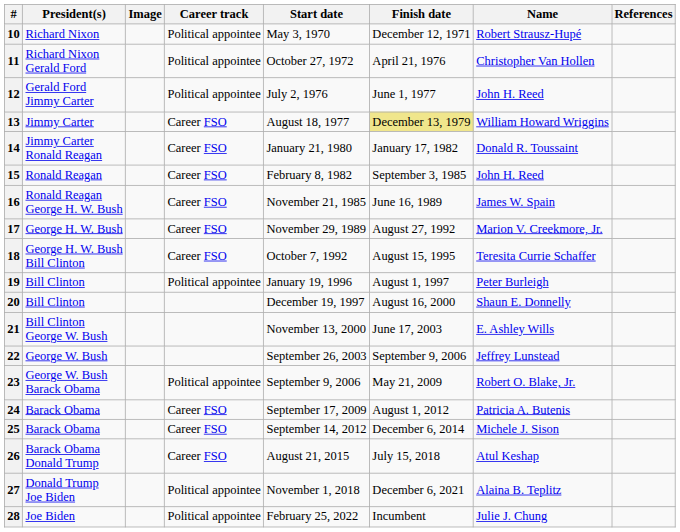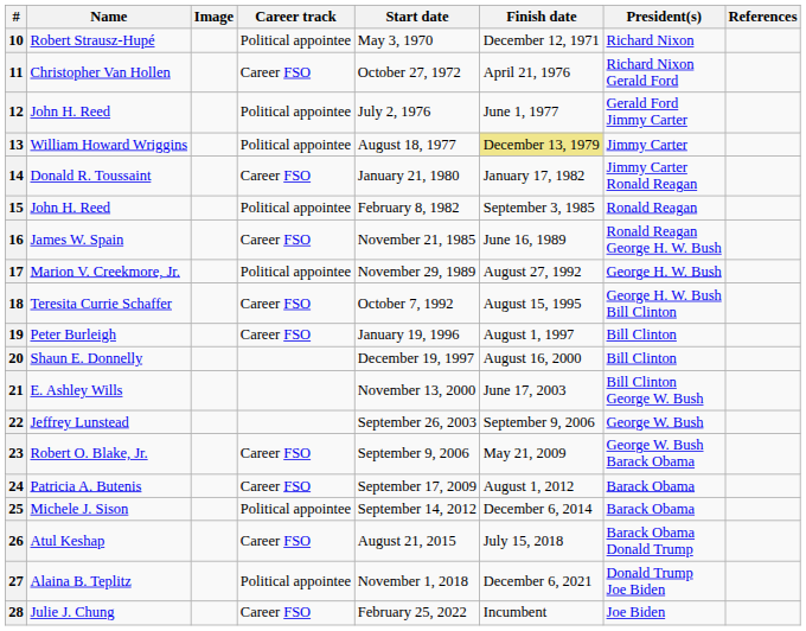columns swapped: Name <-> President(s)
11 | Career track: Political appointee -> Career FSO
13 | Career track: Career FSO -> Political appointee
15 | Career track: Career FSO -> Political appointee
17 | Career track: Career FSO -> Political appointee
19 | Career track: Political appointee -> Career FSO
23 | Career track: Political appointee -> Career FSO
25 | Career track: Career FSO -> Political appointee
28 | Career track: Political appointee -> Career FSO
